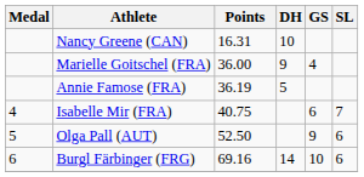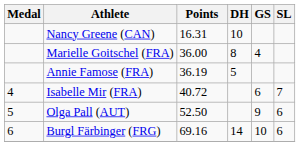Marielle Goitschel (FRA) | DH: 9 -> 8
Isabelle Mir (FRA) | Points: 40.75 -> 40.72
